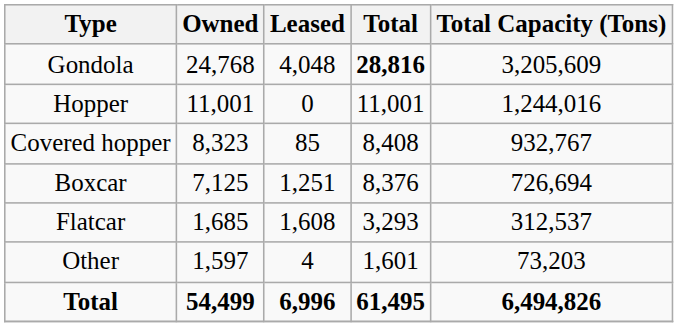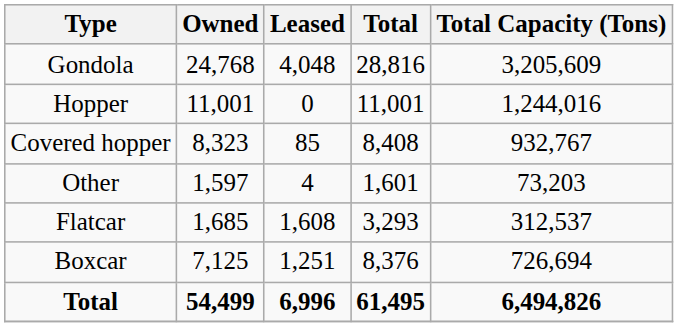Gondola | Total: bold -> normal
rows swapped: Boxcar <-> Other
